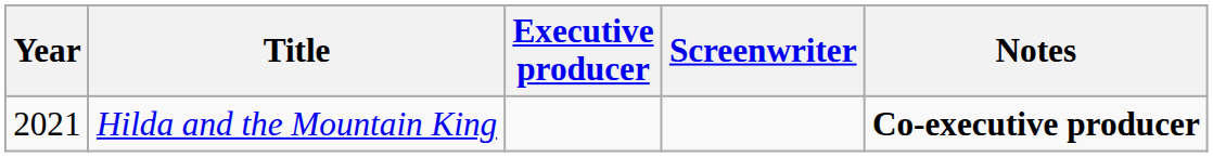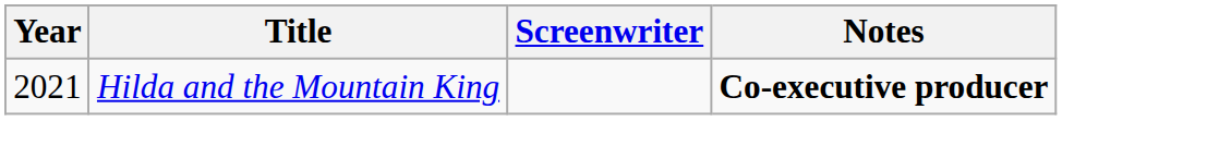- column: Executive producer
